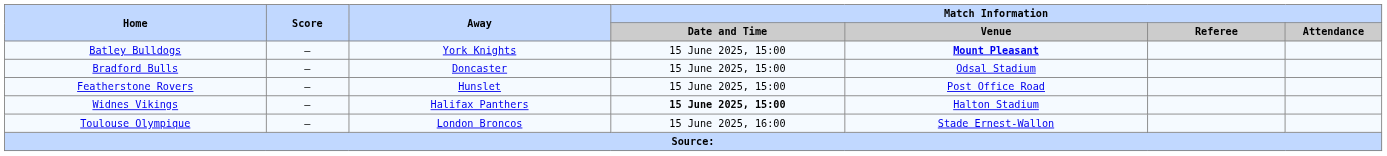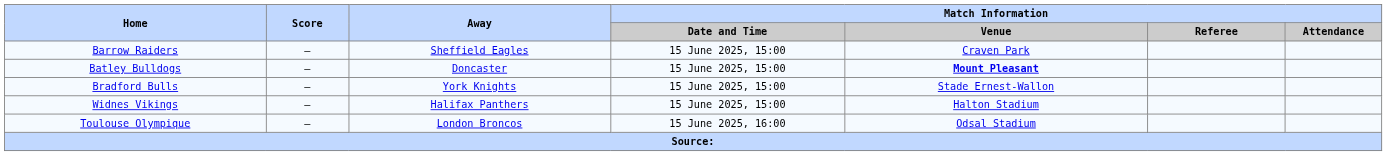+ row: Barrow Raiders | – | Sheffield Eagles | 15 June 2025, 15:00 | Craven Park
Batley Bulldogs | Away: York Knights -> Doncaster
Bradford Bulls | Away: Doncaster -> York Knights
Bradford Bulls | Match Information / Venue: Odsal Stadium -> Stade Ernest-Wallon
- row: Featherstone Rovers | – | Hunslet | 15 June 2025, 15:00 | Post Office Road
Widnes Vikings | Match Information / Date and Time: bold -> normal
Toulouse Olympique | Match Information / Venue: Stade Ernest-Wallon -> Odsal Stadium
